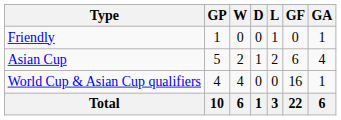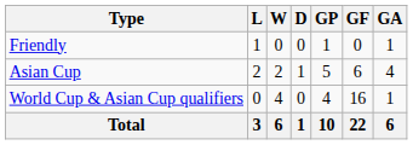columns swapped: GP <-> L
